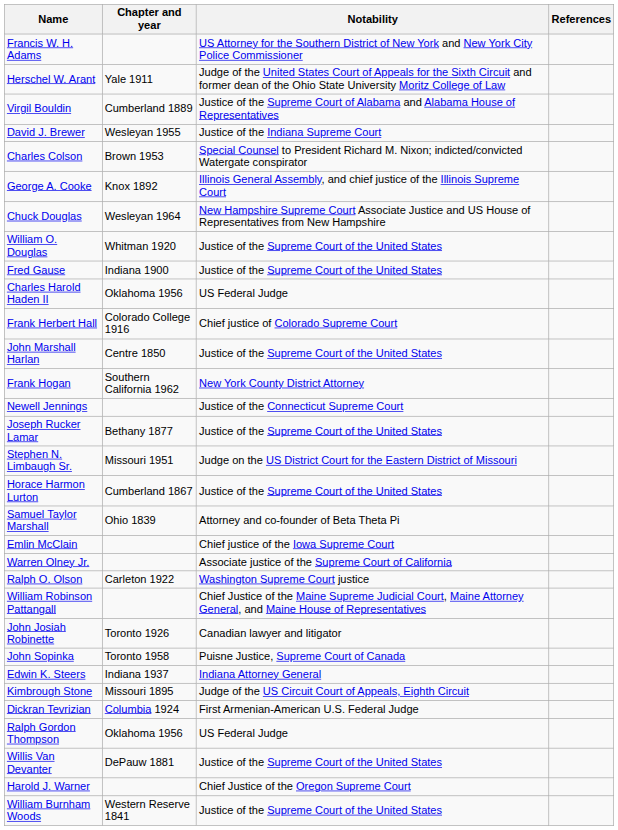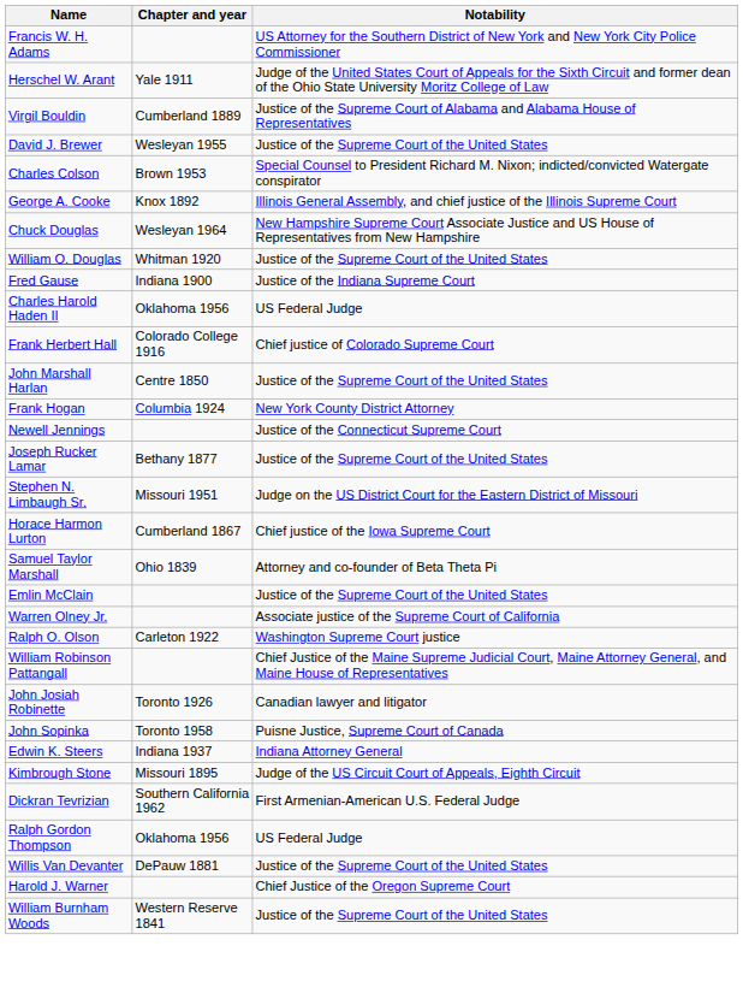- column: References
David J. Brewer | Notability: Justice of the Indiana Supreme Court -> Justice of the Supreme Court of the United States
Fred Gause | Notability: Justice of the Supreme Court of the United States -> Justice of the Indiana Supreme Court
Frank Hogan | Chapter and year: Southern California 1962 -> Columbia 1924
Horace Harmon Lurton | Notability: Justice of the Supreme Court of the United States -> Chief justice of the Iowa Supreme Court
Emlin McClain | Notability: Chief justice of the Iowa Supreme Court -> Justice of the Supreme Court of the United States
Dickran Tevrizian | Chapter and year: Columbia 1924 -> Southern California 1962
